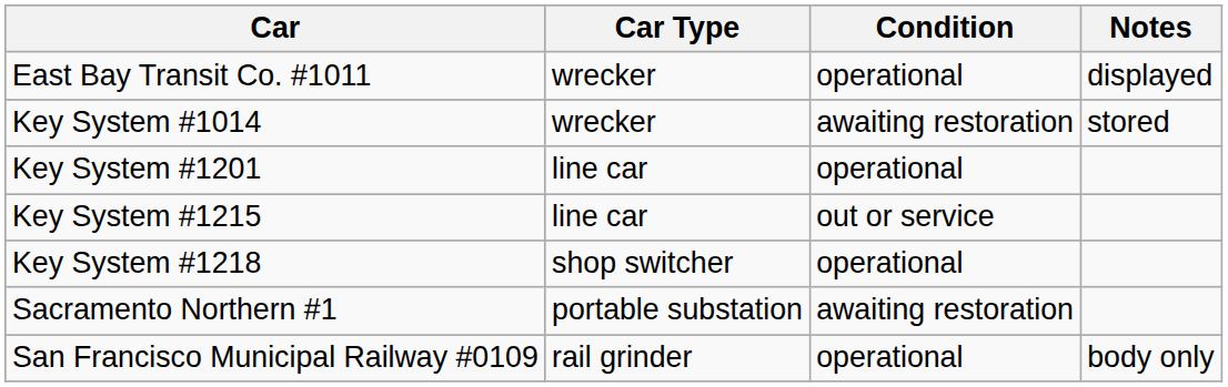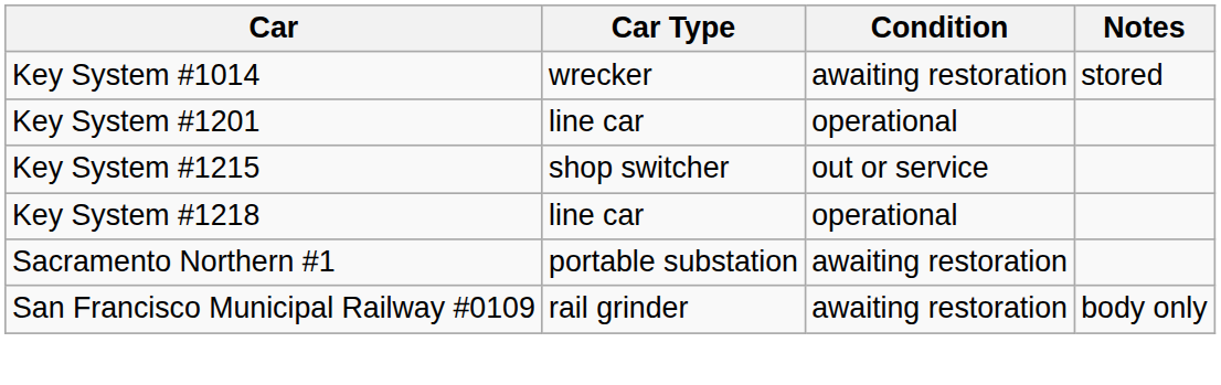- row: East Bay Transit Co. #1011 | wrecker | operational | displayed
Key System #1215 | Car Type: line car -> shop switcher
Key System #1218 | Car Type: shop switcher -> line car
San Francisco Municipal Railway #0109 | Condition: operational -> awaiting restoration
